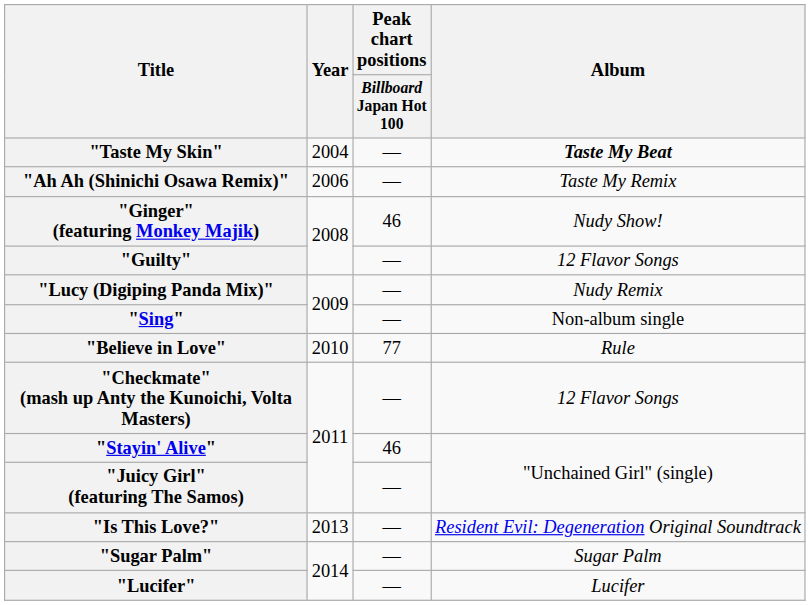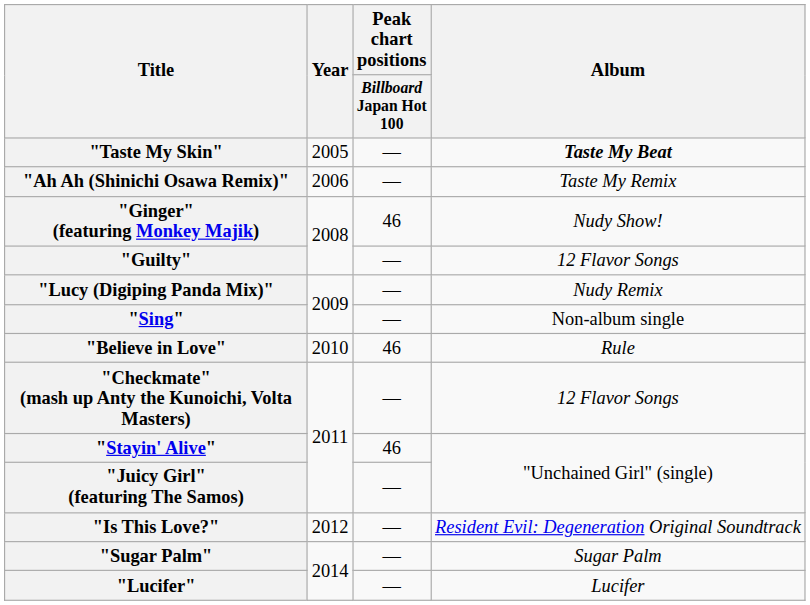"Taste My Skin" | Year: 2004 -> 2005
"Believe in Love" | Peak chart positions / Billboard Japan Hot 100: 77 -> 46
"Is This Love?" | Year: 2013 -> 2012
